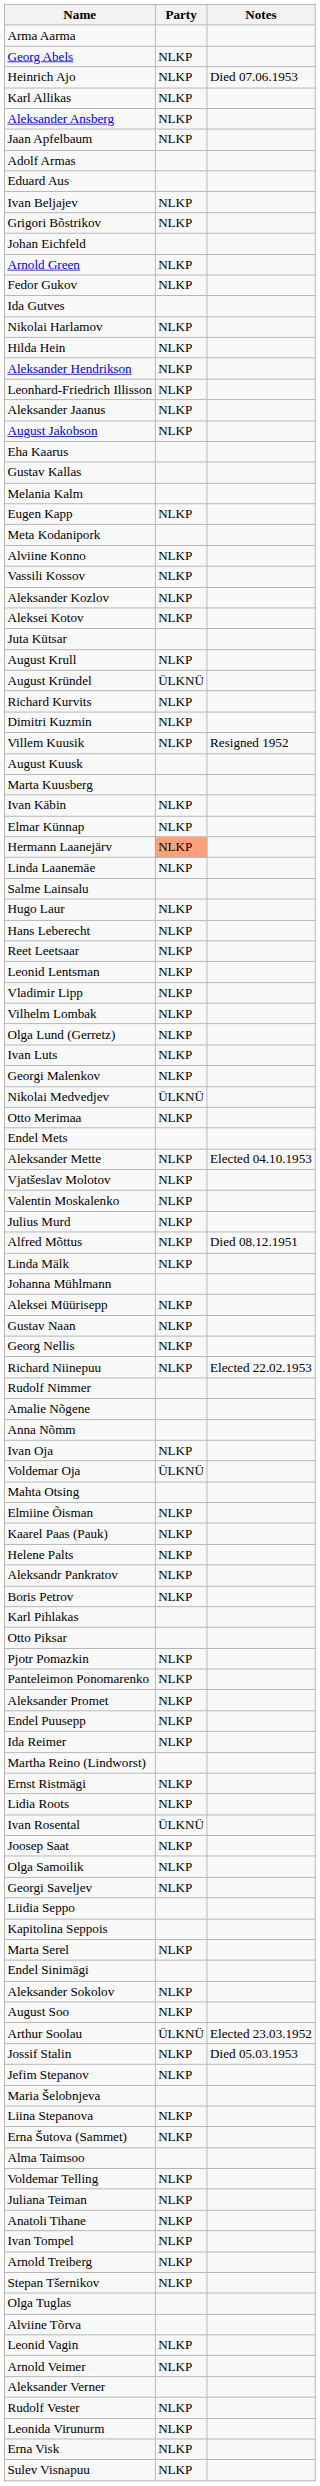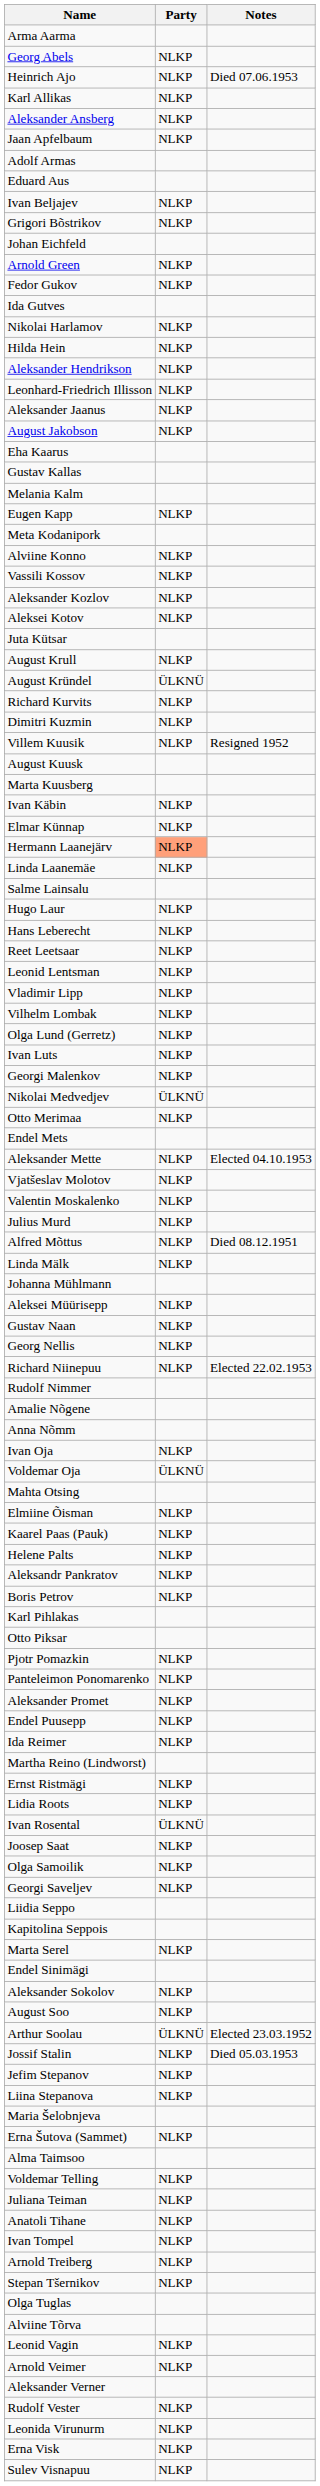rows swapped: Liina Stepanova <-> Maria Šelobnjeva
